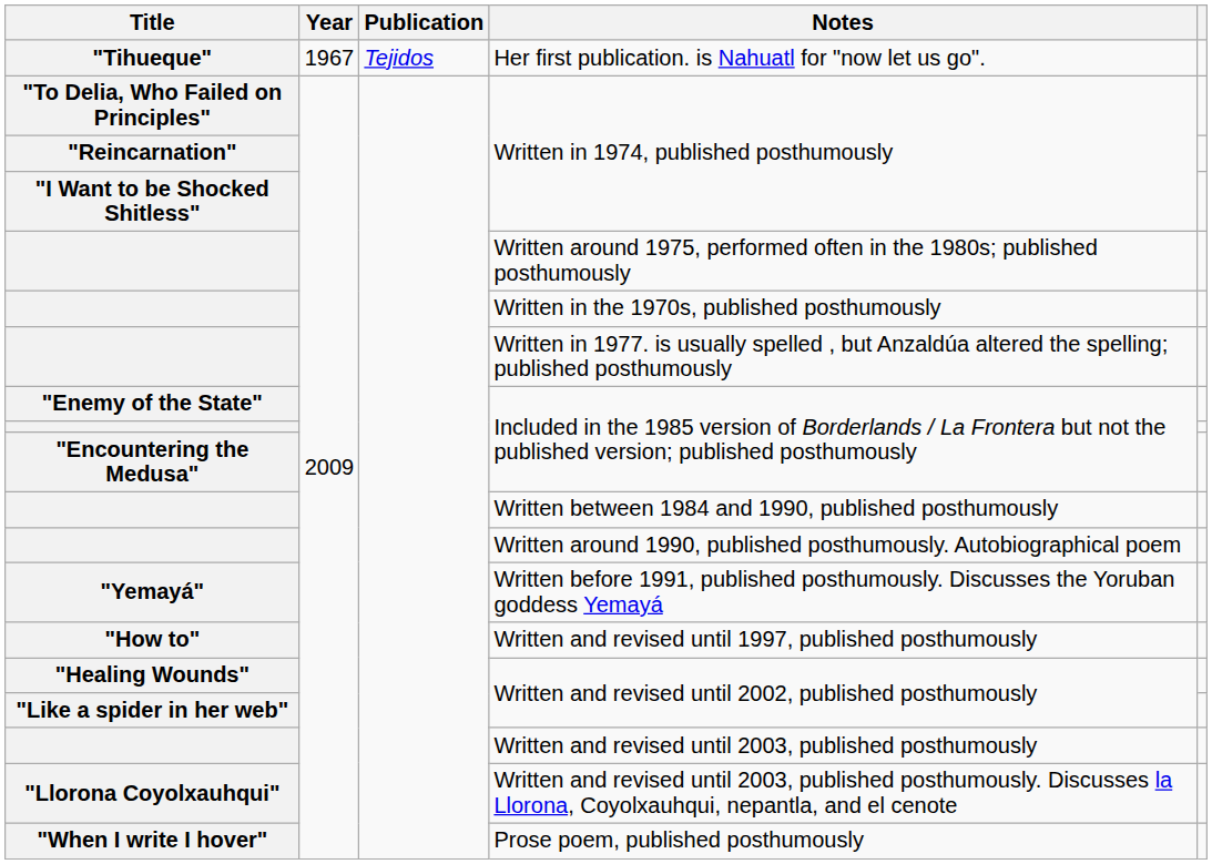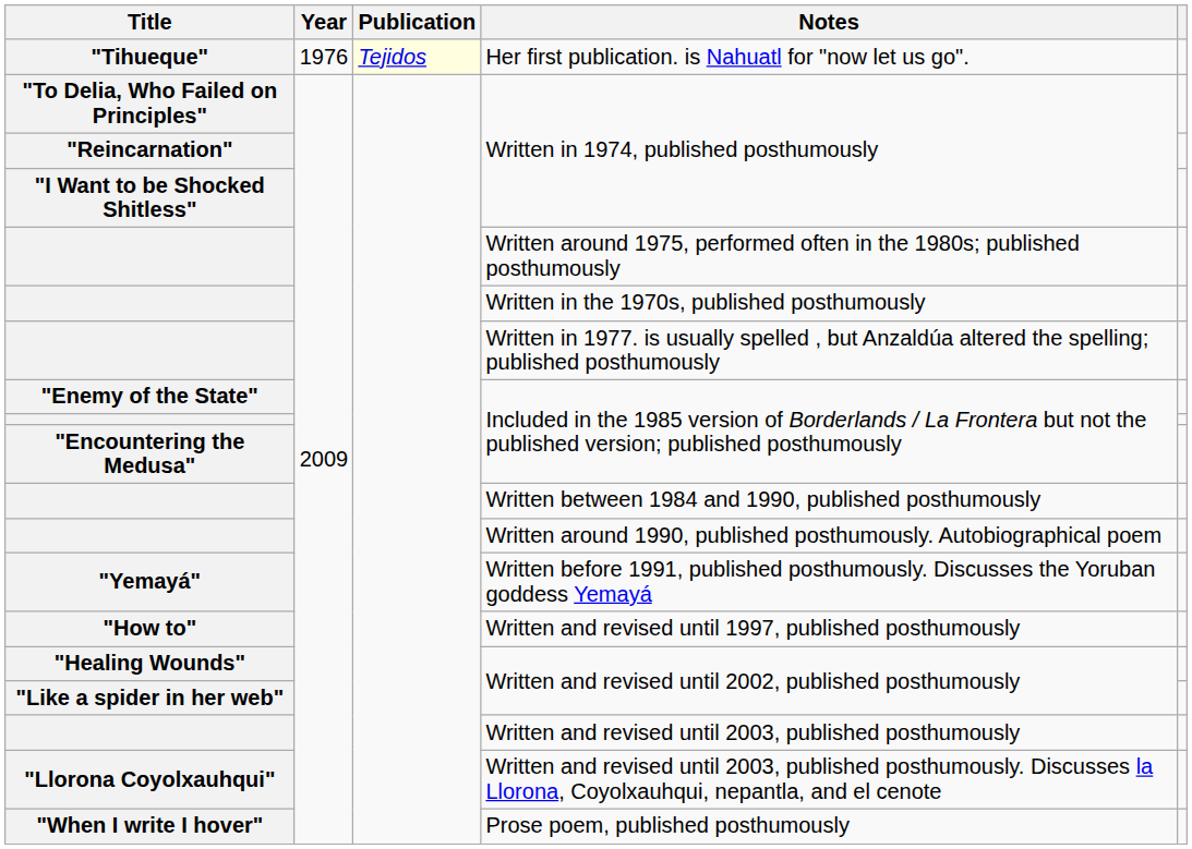Her first publication. is Nahuatl for "now let us go". | Year: 1967 -> 1976
Her first publication. is Nahuatl for "now let us go". | Publication: no background -> lightyellow background
